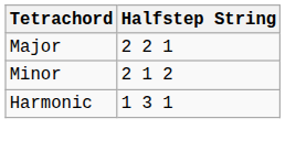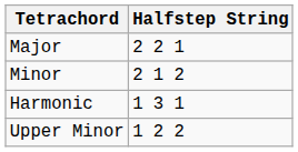+ row: Upper Minor | 1 2 2
